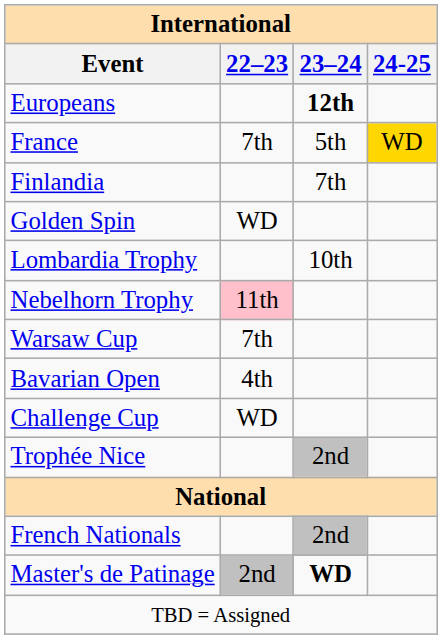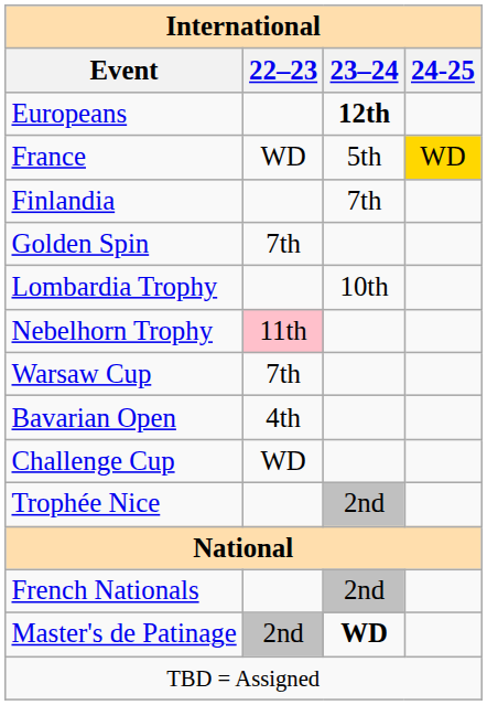France | International / 22–23: 7th -> WD
Golden Spin | International / 22–23: WD -> 7th
